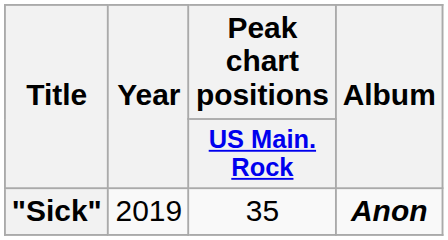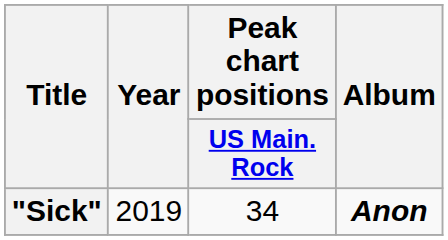"Sick" | Peak chart positions / US Main. Rock: 35 -> 34
